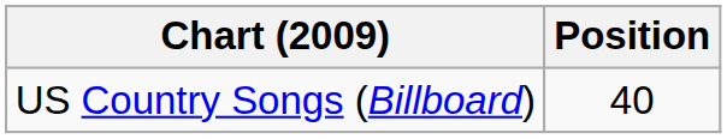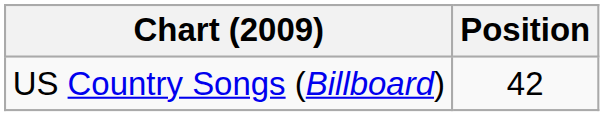US Country Songs (Billboard) | Position: 40 -> 42
